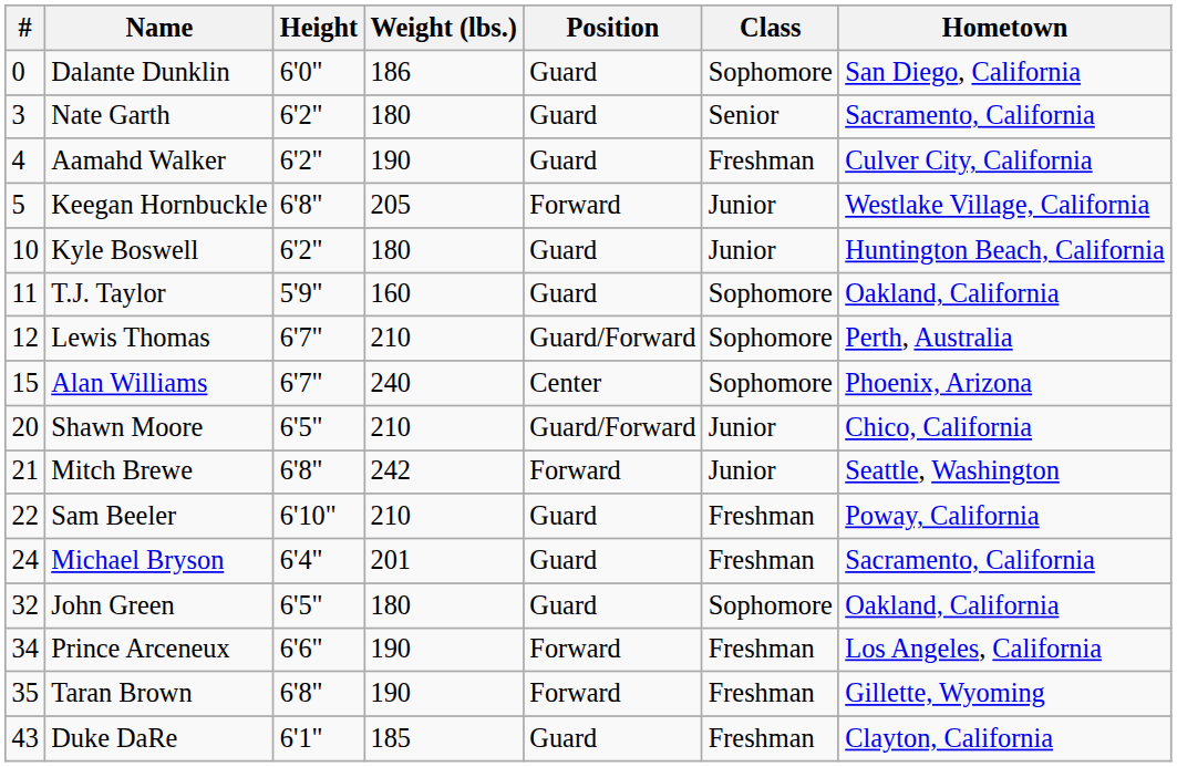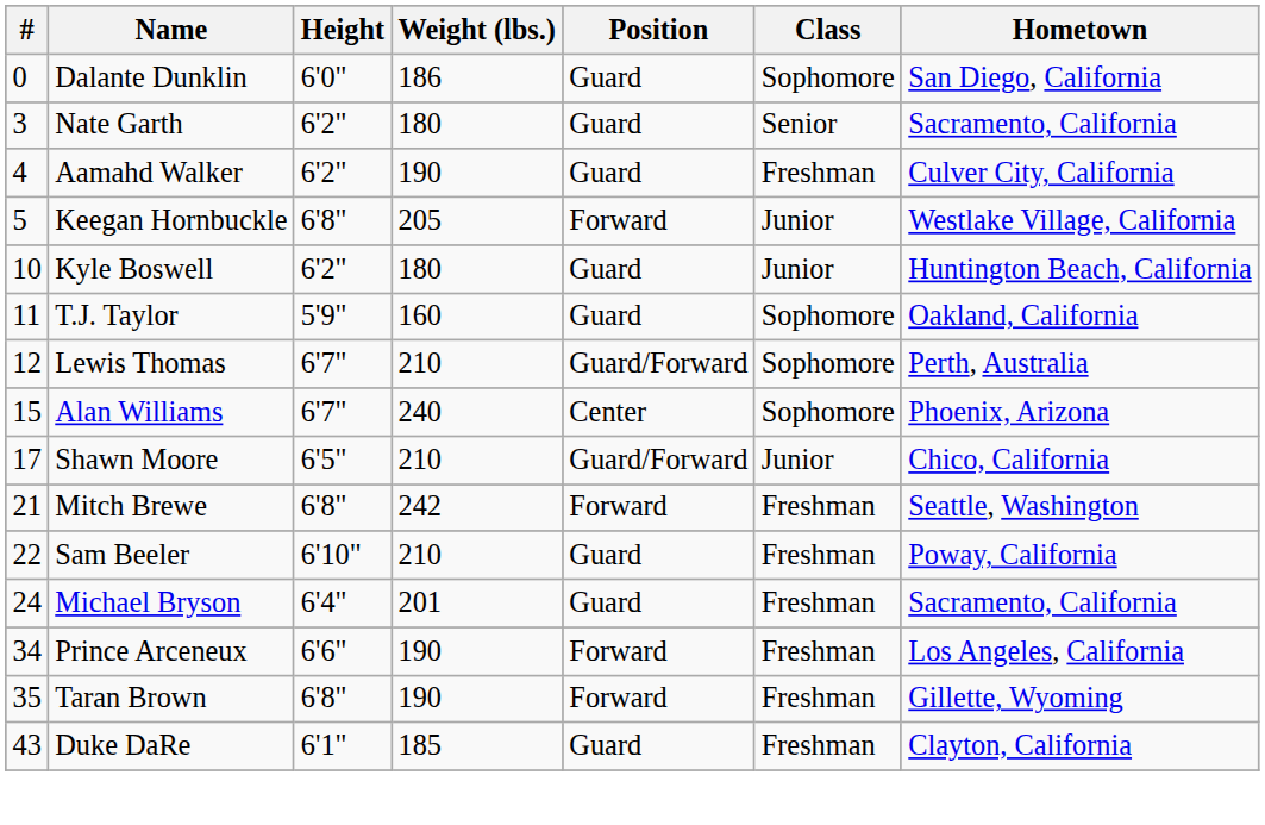Shawn Moore | #: 20 -> 17
Mitch Brewe | Class: Junior -> Freshman
- row: 32 | John Green | 6'5" | 180 | Guard | Sophomore | Oakland, California
